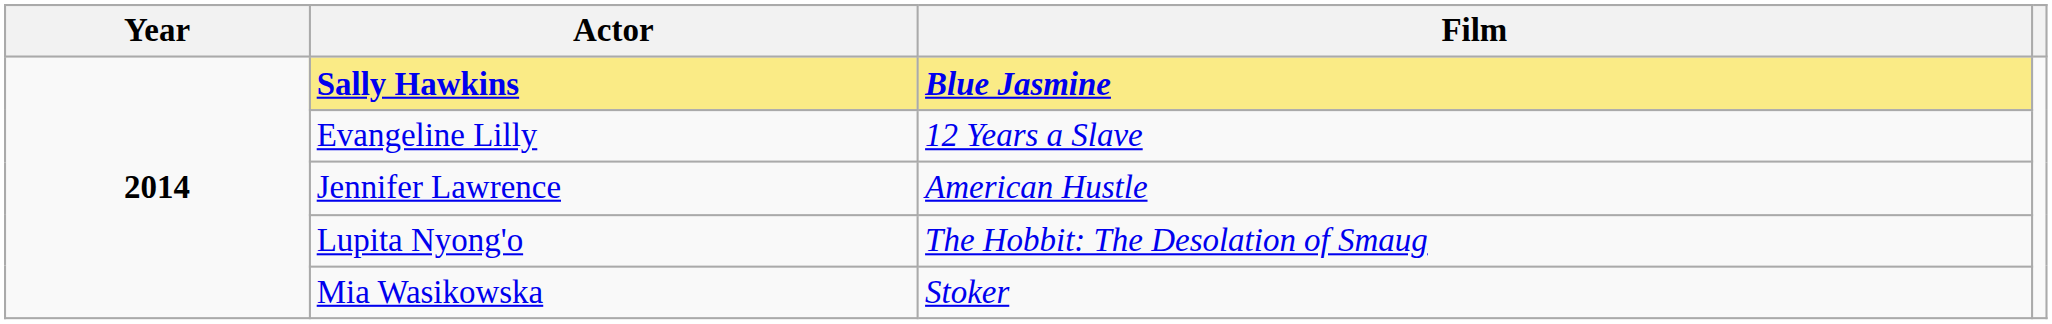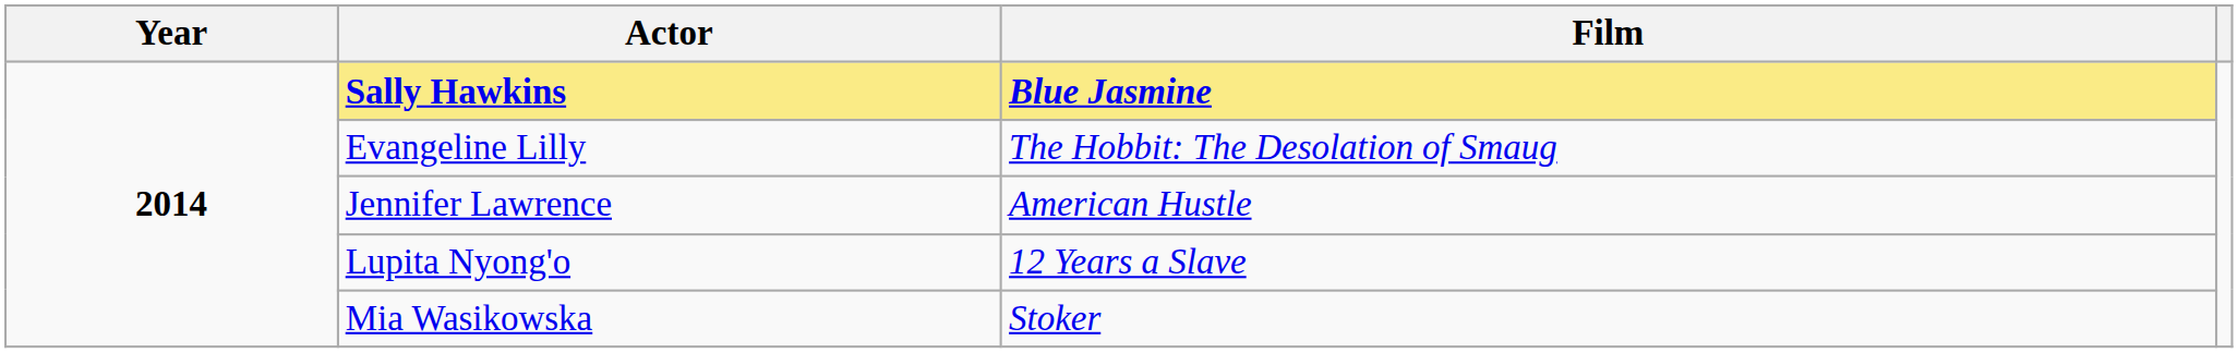Evangeline Lilly | Film: 12 Years a Slave -> The Hobbit: The Desolation of Smaug
Lupita Nyong'o | Film: The Hobbit: The Desolation of Smaug -> 12 Years a Slave
